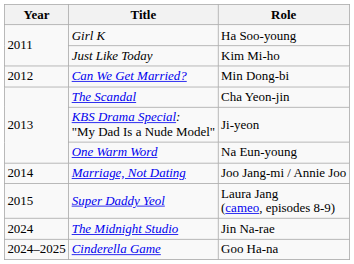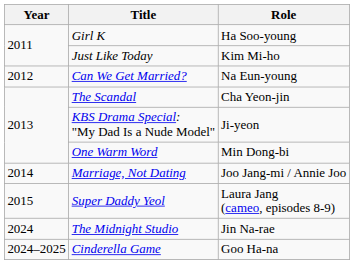Can We Get Married? | Role: Min Dong-bi -> Na Eun-young
One Warm Word | Role: Na Eun-young -> Min Dong-bi
